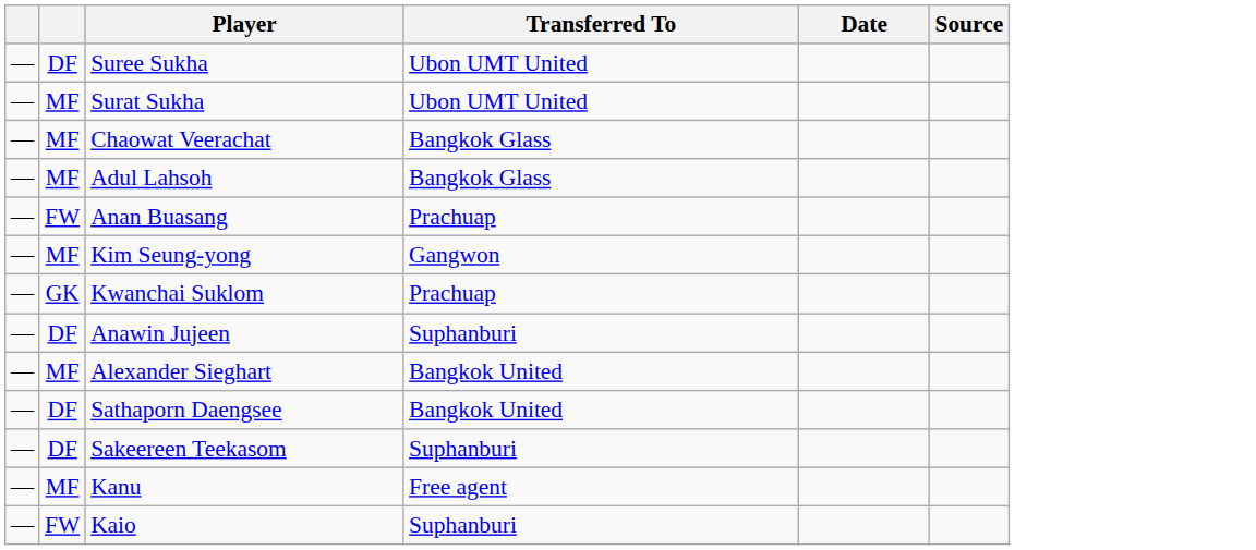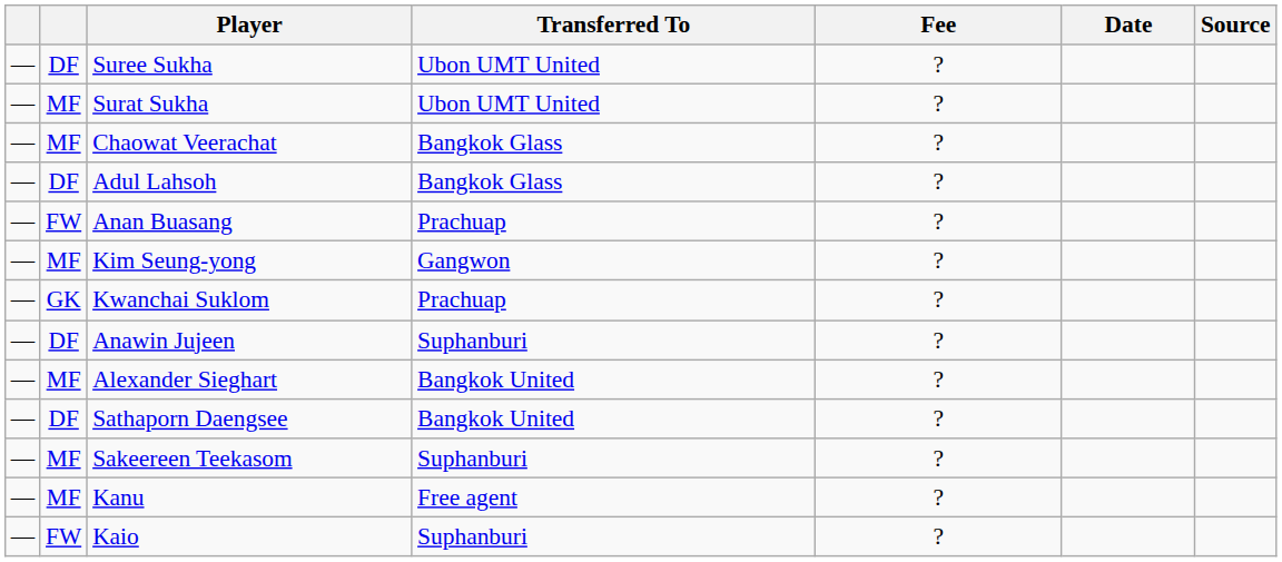+ column: Fee | ? | ? | ? | ? | ? | ? | ? | ? | ? | ? | ? | ? | ?
Adul Lahsoh | column 2: MF -> DF
Sakeereen Teekasom | column 2: DF -> MF
